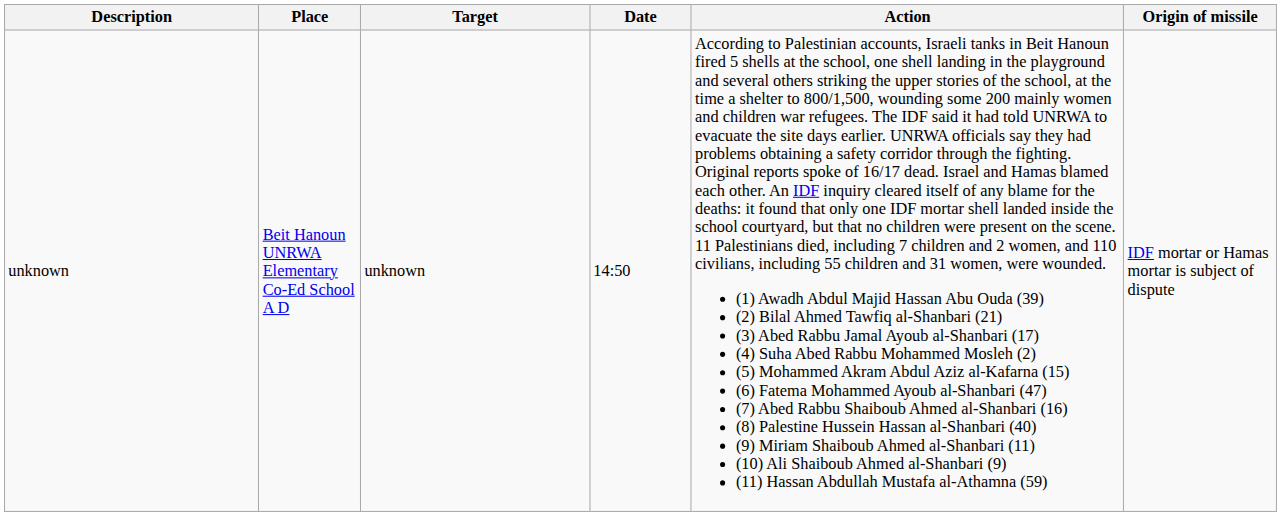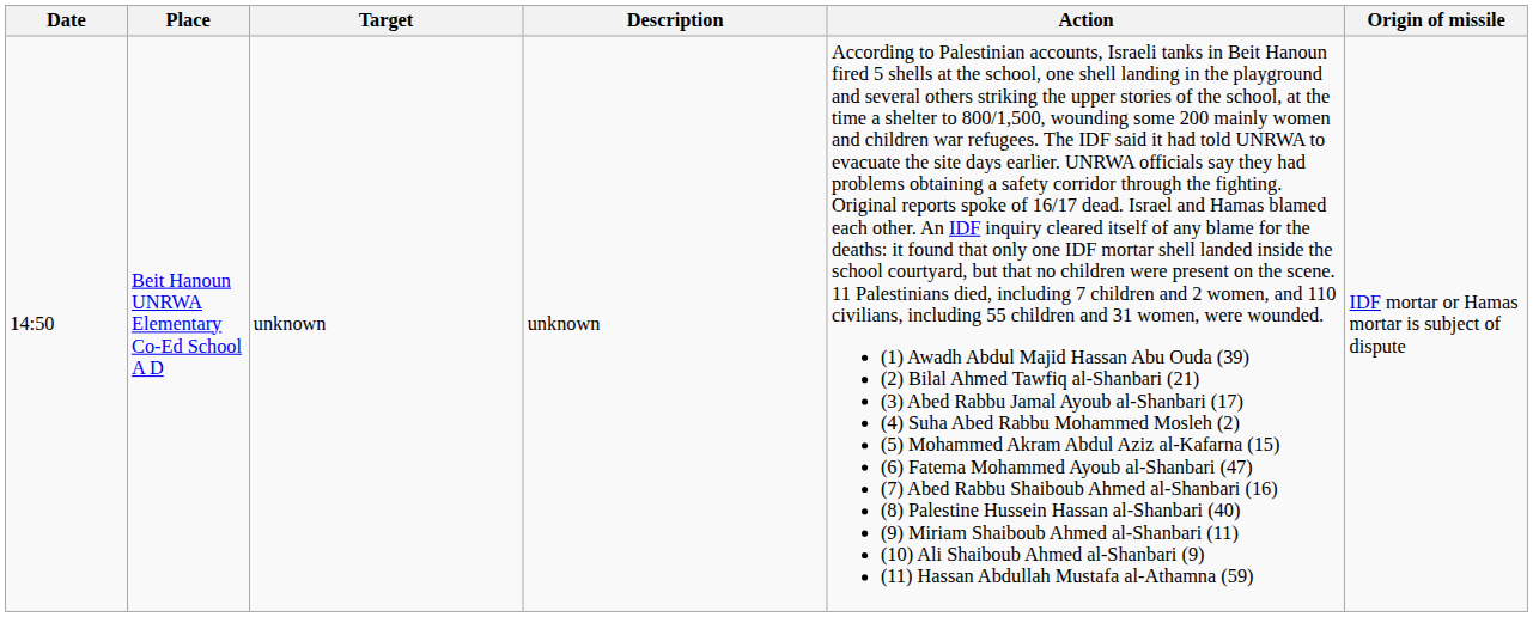columns swapped: Date <-> Description
